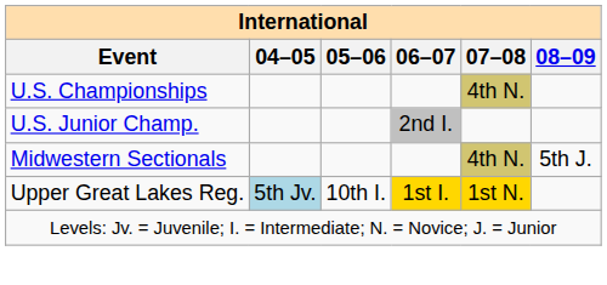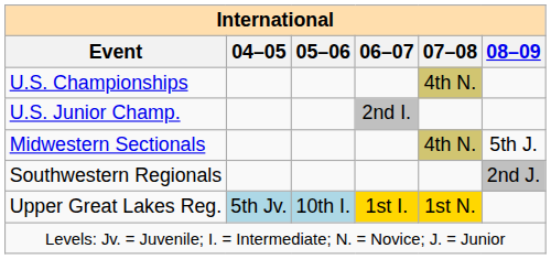+ row: Southwestern Regionals | 2nd J.
Upper Great Lakes Reg. | 05–06: no background -> lightblue background
